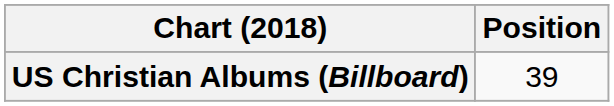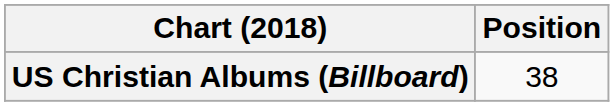US Christian Albums (Billboard) | Position: 39 -> 38
